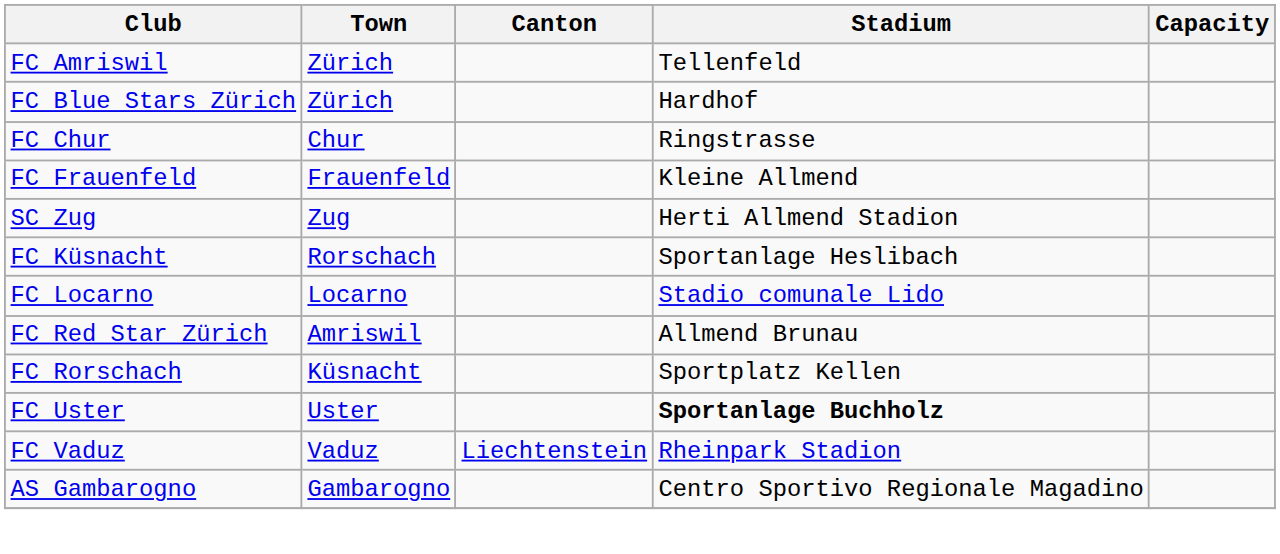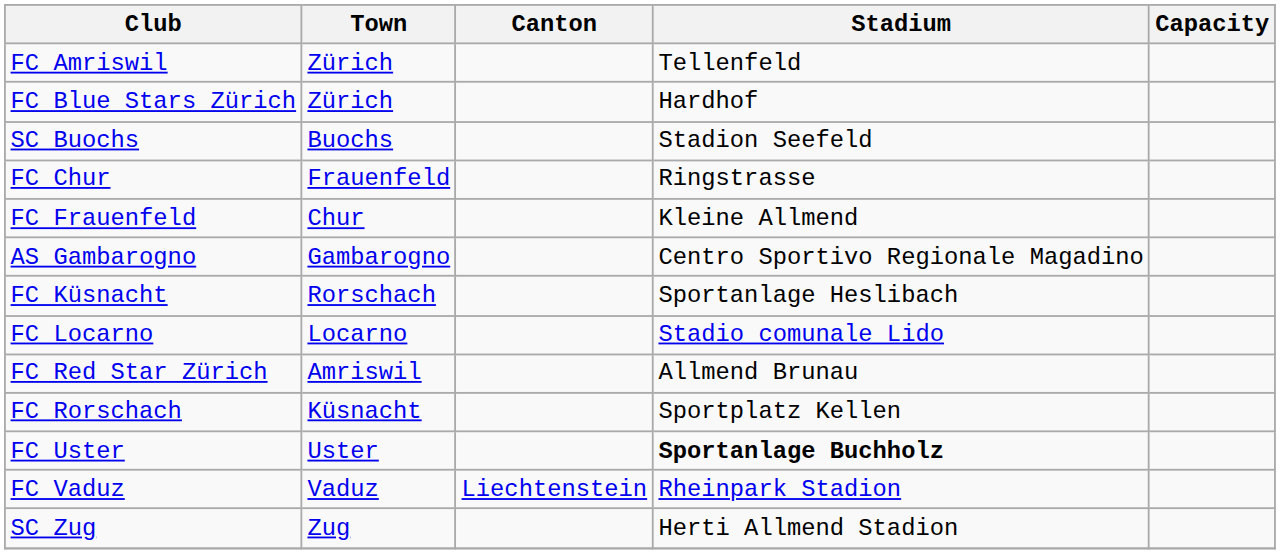+ row: SC Buochs | Buochs | Stadion Seefeld
FC Chur | Town: Chur -> Frauenfeld
FC Frauenfeld | Town: Frauenfeld -> Chur
rows swapped: AS Gambarogno <-> SC Zug
